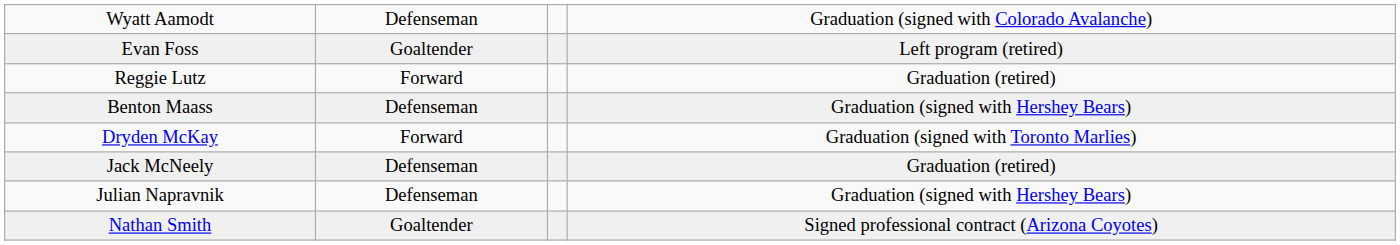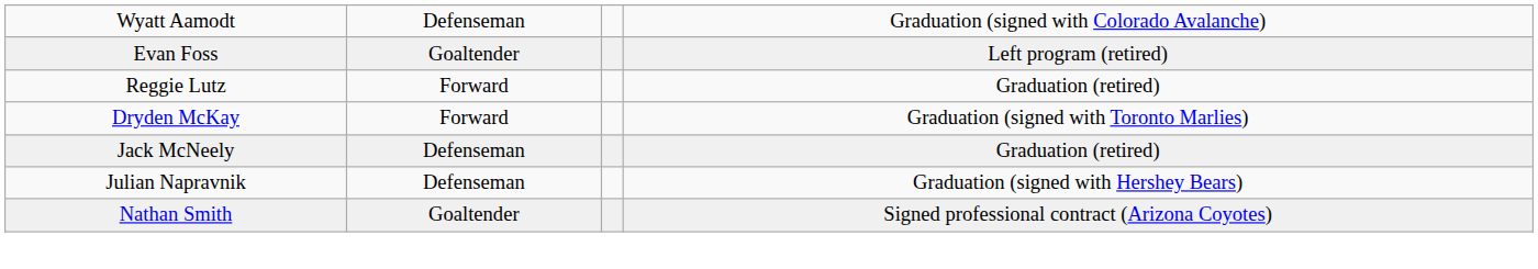- row: Benton Maass | Defenseman | Graduation (signed with Hershey Bears)
